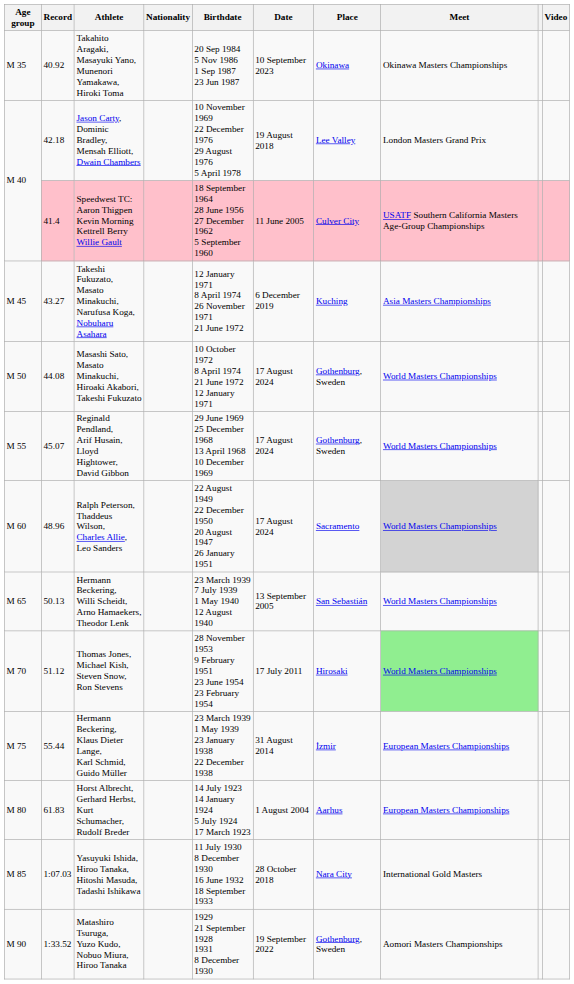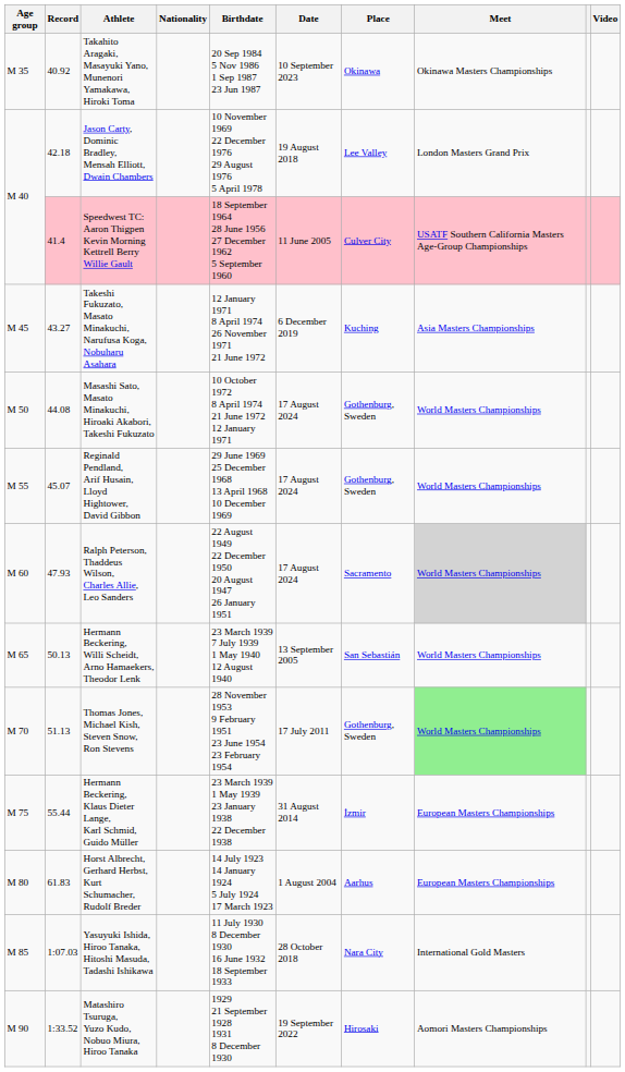Ralph Peterson, Thaddeus Wilson, Charles Allie, Leo Sanders | Record: 48.96 -> 47.93
Thomas Jones, Michael Kish, Steven Snow, Ron Stevens | Record: 51.12 -> 51.13
Thomas Jones, Michael Kish, Steven Snow, Ron Stevens | Place: Hirosaki -> Gothenburg, Sweden
Matashiro Tsuruga, Yuzo Kudo, Nobuo Miura, Hiroo Tanaka | Place: Gothenburg, Sweden -> Hirosaki
